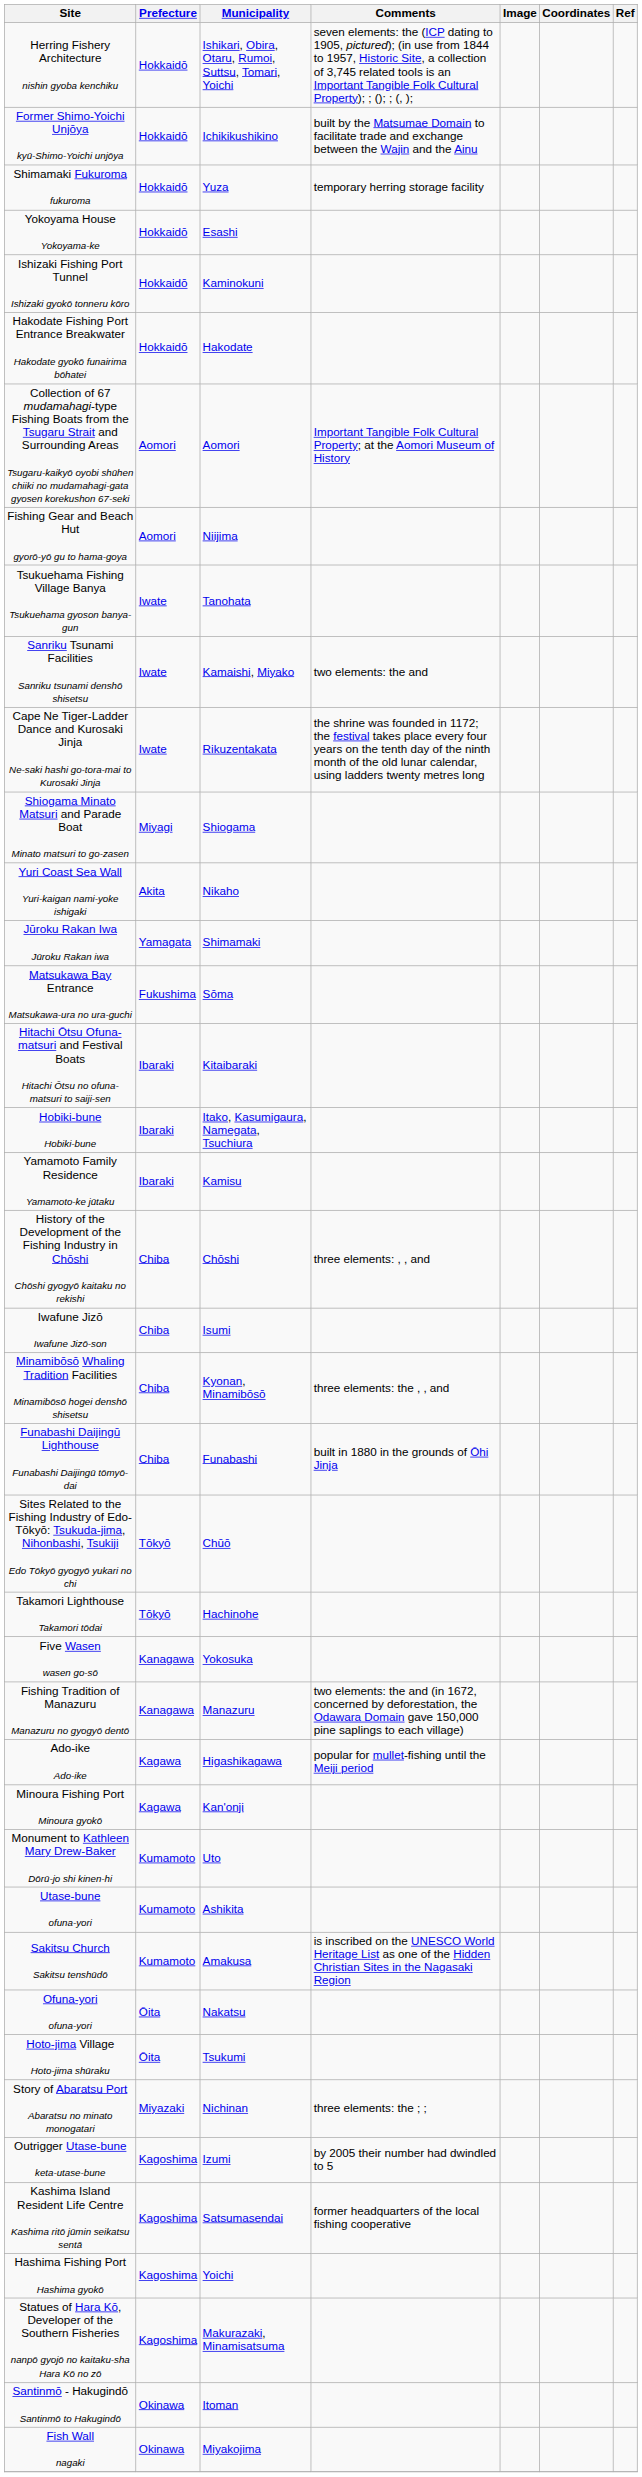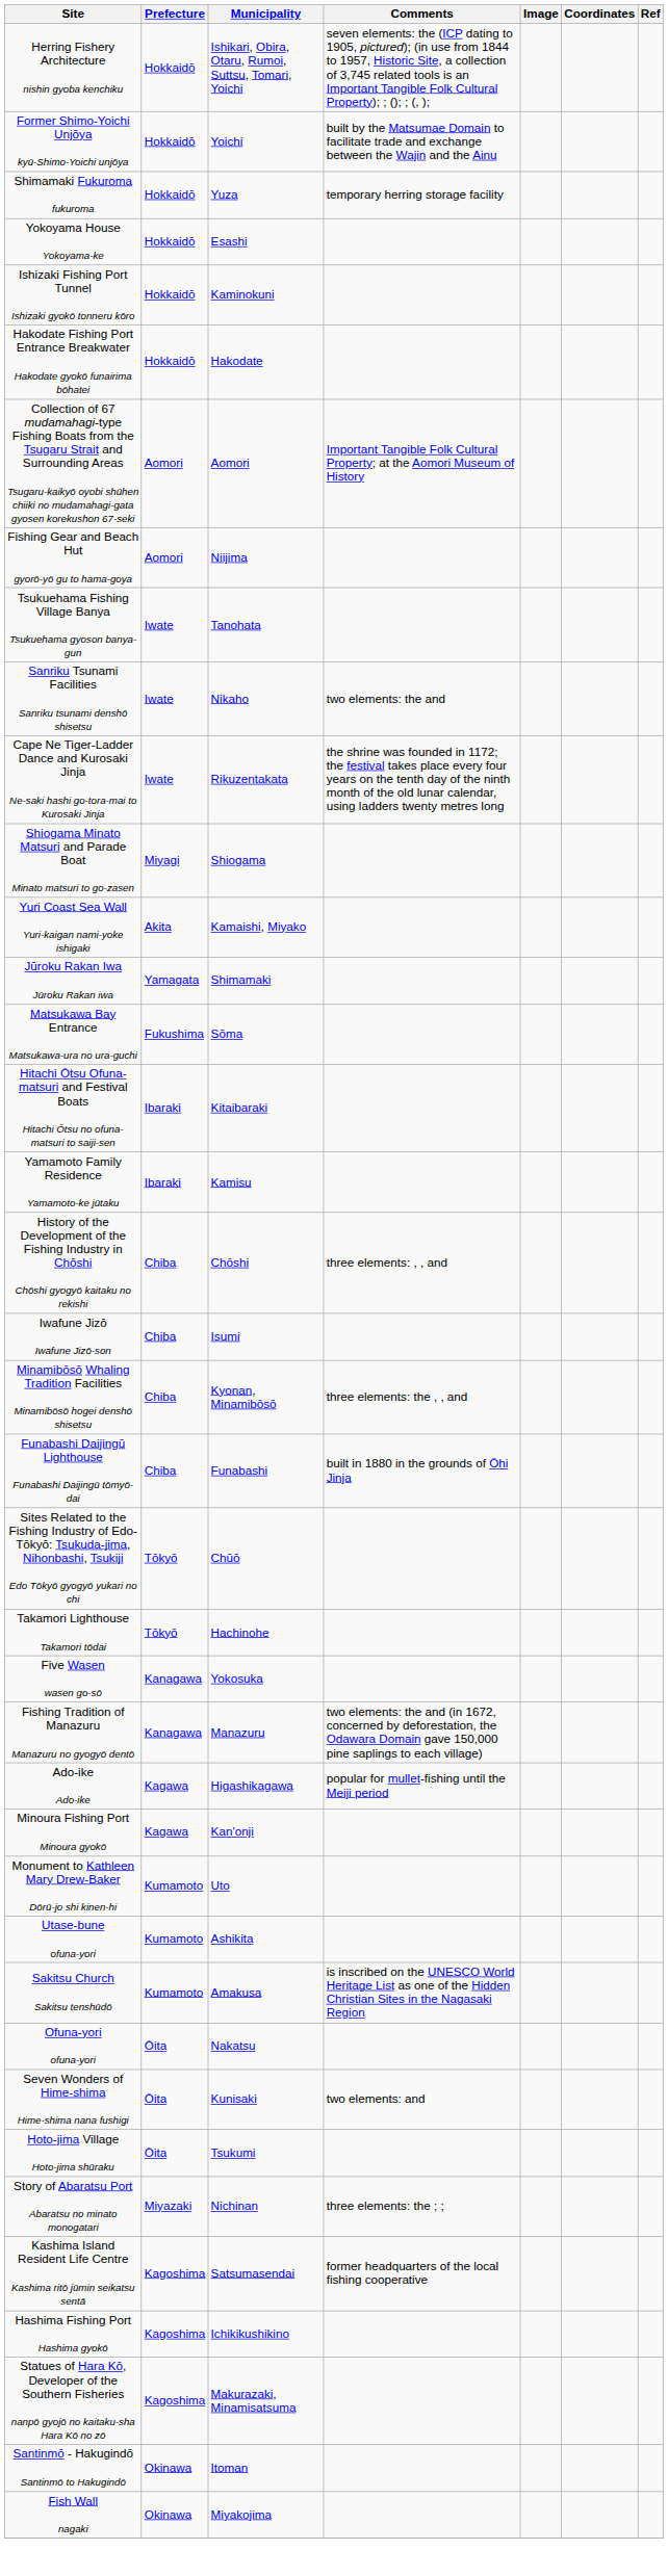Former Shimo-Yoichi Unjōya kyū-Shimo-Yoichi unjōya | Municipality: Ichikikushikino -> Yoichi
Sanriku Tsunami Facilities Sanriku tsunami denshō shisetsu | Municipality: Kamaishi, Miyako -> Nikaho
Yuri Coast Sea Wall Yuri-kaigan nami-yoke ishigaki | Municipality: Nikaho -> Kamaishi, Miyako
- row: Hobiki-bune Hobiki-bune | Ibaraki | Itako, Kasumigaura, Namegata, Tsuchiura
+ row: Seven Wonders of Hime-shima Hime-shima nana fushigi | Ōita | Kunisaki | two elements: and
- row: Outrigger Utase-bune keta-utase-bune | Kagoshima | Izumi | by 2005 their number had dwindled to 5
Hashima Fishing Port Hashima gyokō | Municipality: Yoichi -> Ichikikushikino
